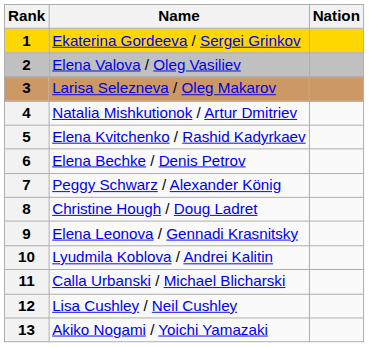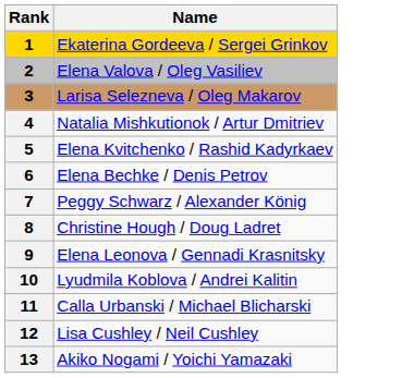- column: Nation
